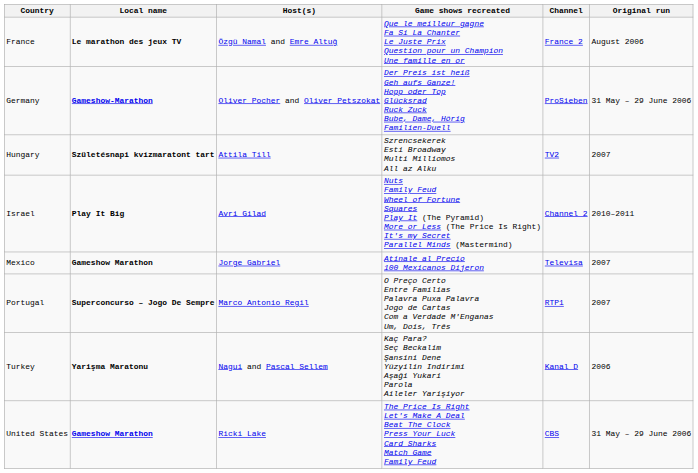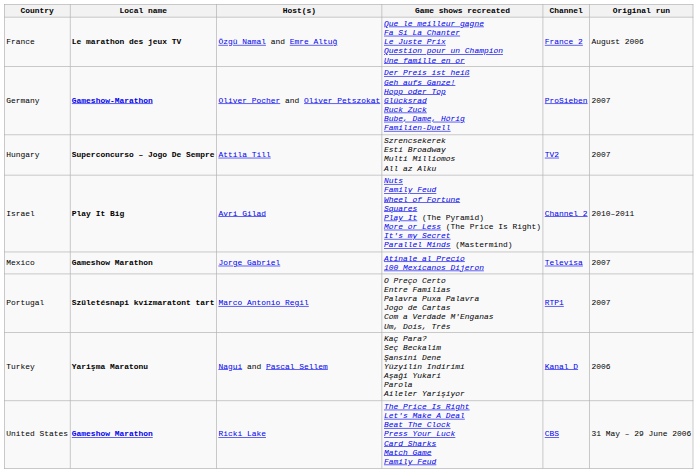Germany | Original run: 31 May – 29 June 2006 -> 2007
Hungary | Local name: Születésnapi kvízmaratont tart -> Superconcurso – Jogo De Sempre
Portugal | Local name: Superconcurso – Jogo De Sempre -> Születésnapi kvízmaratont tart
